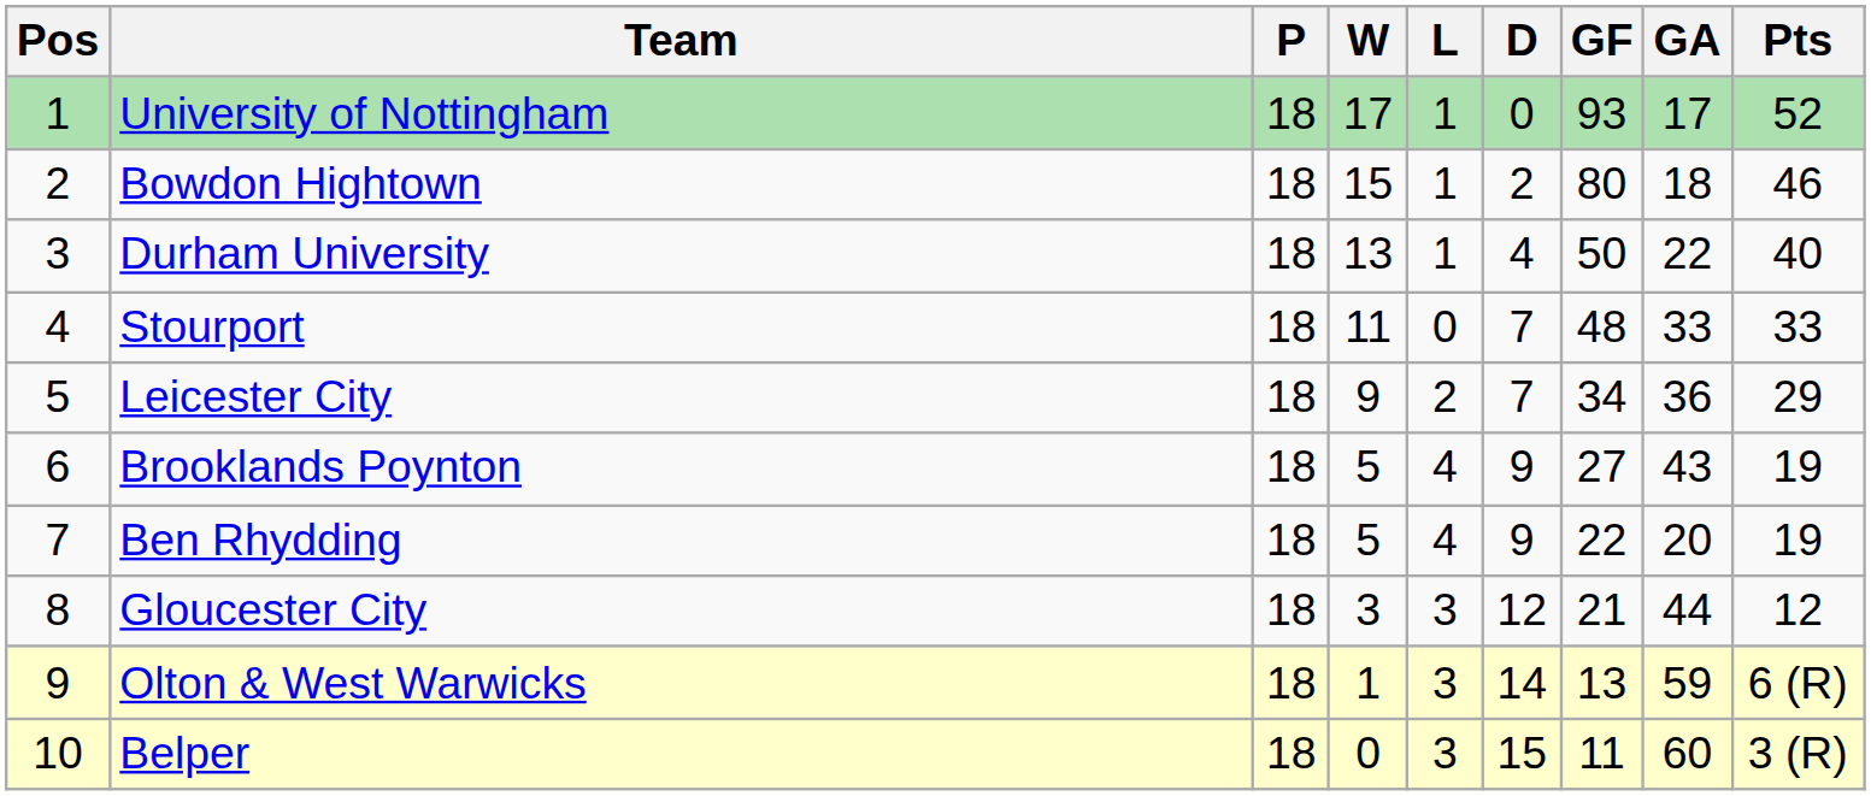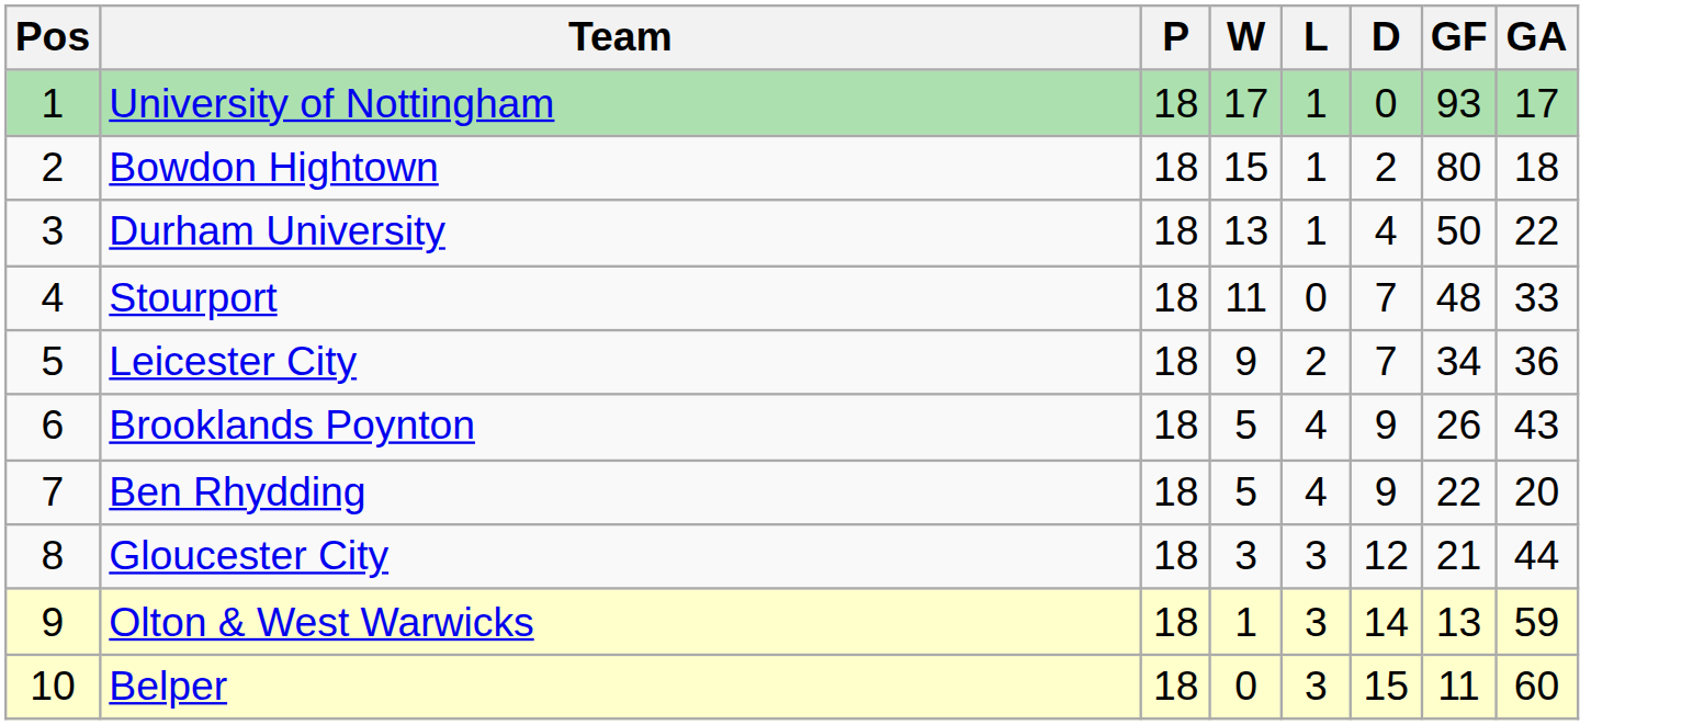- column: Pts | 52 | 46 | 40 | 33 | 29 | 19 | 19 | 12 | 6 (R) | 3 (R)
Brooklands Poynton | GF: 27 -> 26
